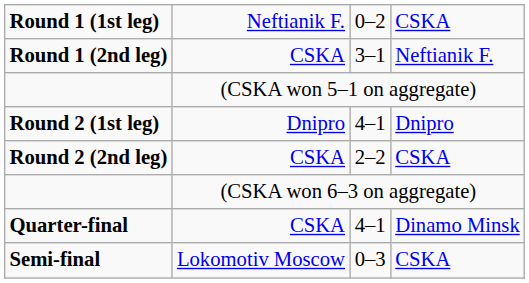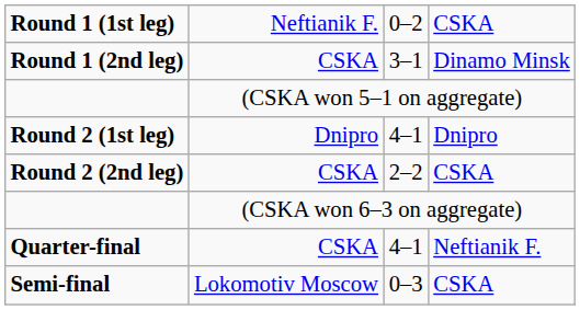Round 1 (2nd leg) | column 4: Neftianik F. -> Dinamo Minsk
Quarter-final | column 4: Dinamo Minsk -> Neftianik F.
